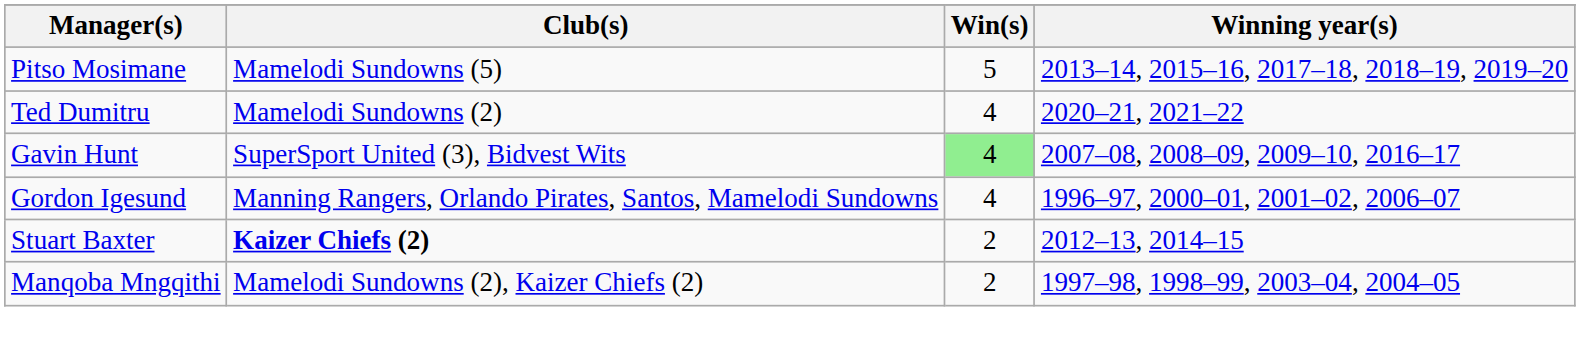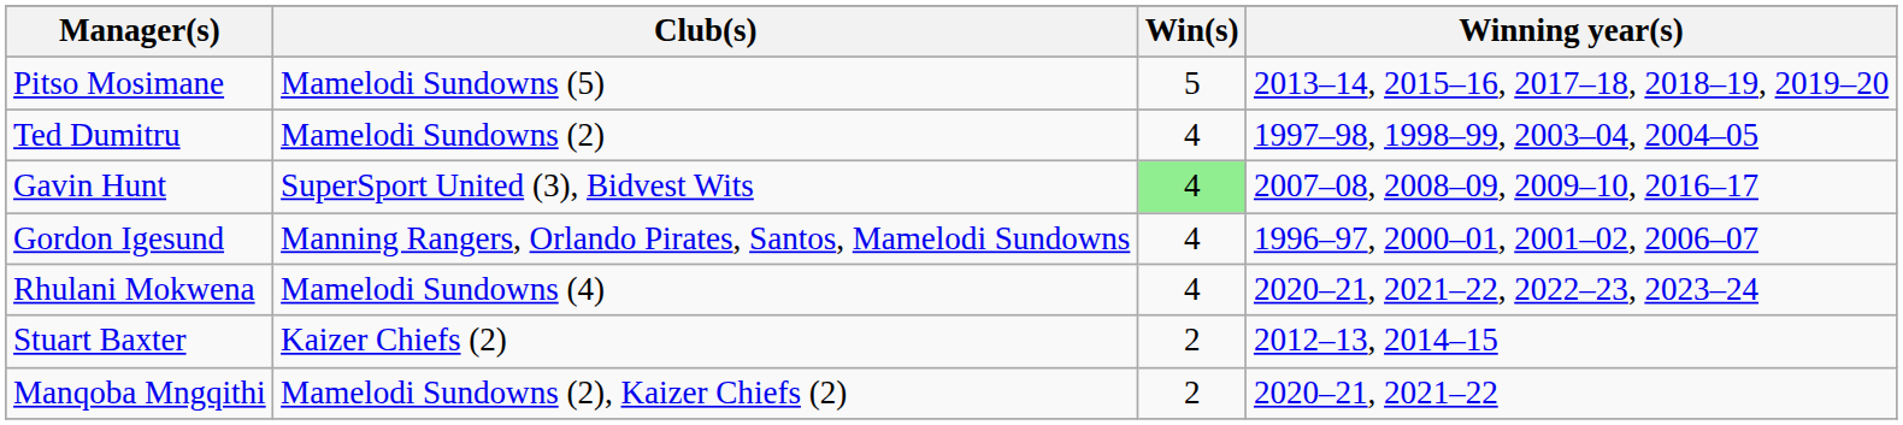Ted Dumitru | Winning year(s): 2020–21, 2021–22 -> 1997–98, 1998–99, 2003–04, 2004–05
+ row: Rhulani Mokwena | Mamelodi Sundowns (4) | 4 | 2020–21, 2021–22, 2022–23, 2023–24
Stuart Baxter | Club(s): bold -> normal
Manqoba Mngqithi | Winning year(s): 1997–98, 1998–99, 2003–04, 2004–05 -> 2020–21, 2021–22
